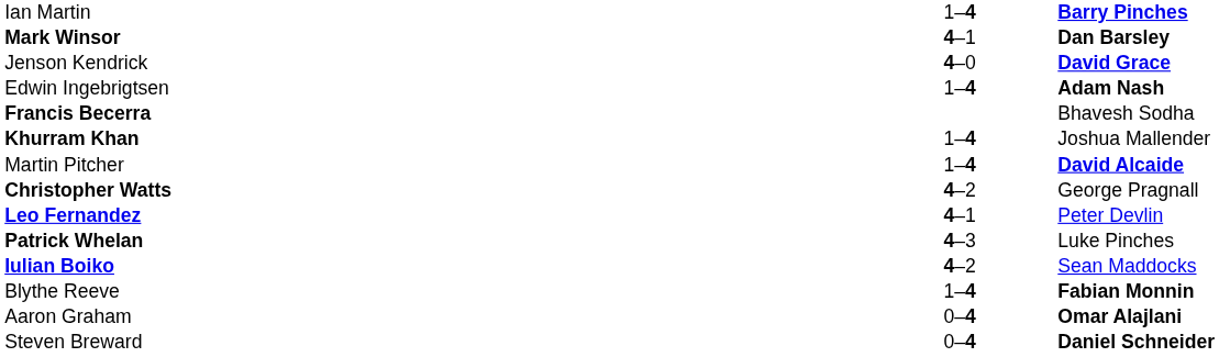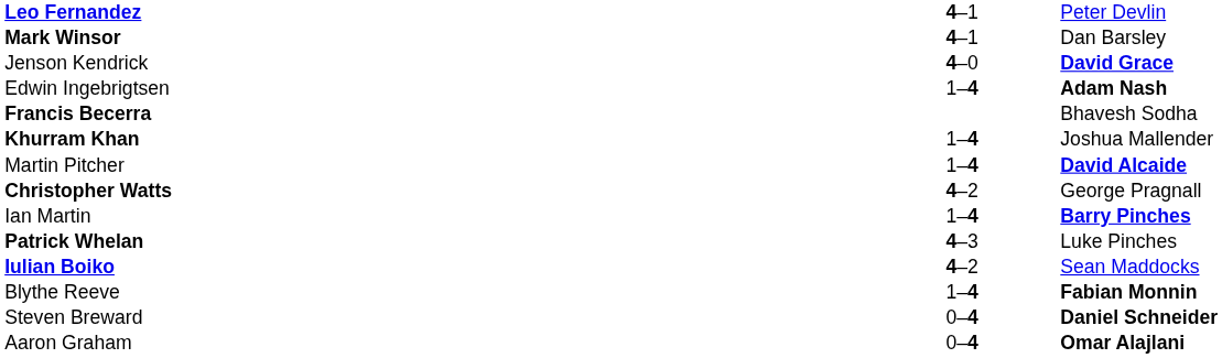rows swapped: Leo Fernandez <-> Ian Martin
Mark Winsor | column 3: bold -> normal
rows swapped: Steven Breward <-> Aaron Graham
